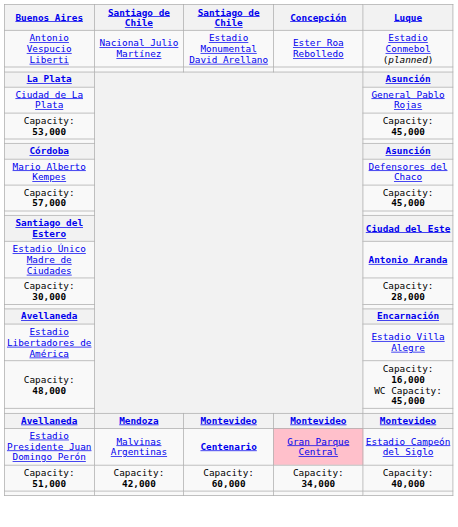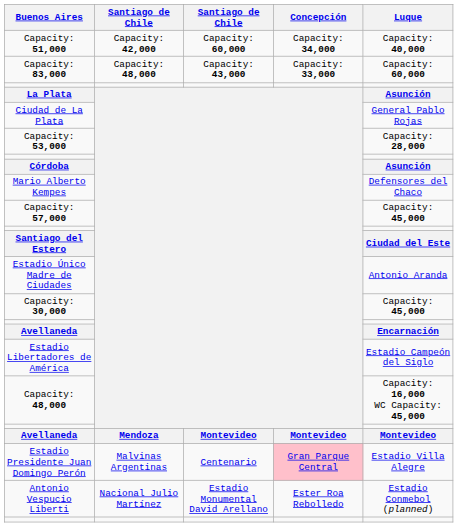rows swapped: Antonio Vespucio Liberti <-> Capacity: 51,000
+ row: Capacity: 83,000 | Capacity: 48,000 | Capacity: 43,000 | Capacity: 33,000 | Capacity: 60,000
Capacity: 53,000 | Luque: Capacity: 45,000 -> Capacity: 28,000
Estadio Único Madre de Ciudades | Luque: bold -> normal
Capacity: 30,000 | Luque: Capacity: 28,000 -> Capacity: 45,000
Estadio Libertadores de América | Luque: Estadio Villa Alegre -> Estadio Campeón del Siglo
Estadio Presidente Juan Domingo Perón | column 3: bold -> normal
Estadio Presidente Juan Domingo Perón | Luque: Estadio Campeón del Siglo -> Estadio Villa Alegre
